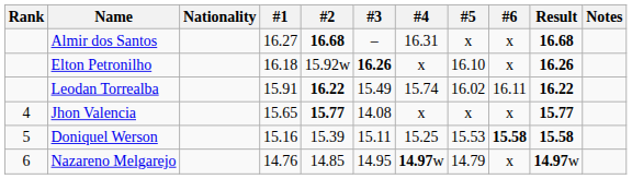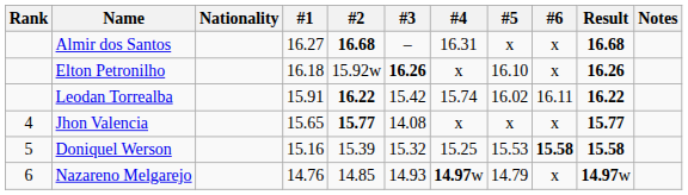Leodan Torrealba | #3: 15.49 -> 15.42
Doniquel Werson | #3: 15.11 -> 15.32
Nazareno Melgarejo | #3: 14.95 -> 14.93
